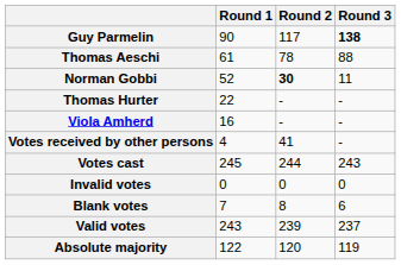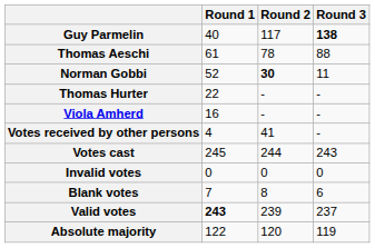Guy Parmelin | Round 1: 90 -> 40
Valid votes | Round 1: normal -> bold
